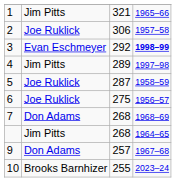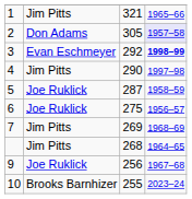2 | column 2: Joe Ruklick -> Don Adams
2 | column 3: 306 -> 305
2 | column 4: no background -> lavender background
4 | column 3: 289 -> 290
7 | column 2: Don Adams -> Jim Pitts
7 | column 3: 268 -> 269
9 | column 2: Don Adams -> Joe Ruklick
9 | column 3: 257 -> 256
